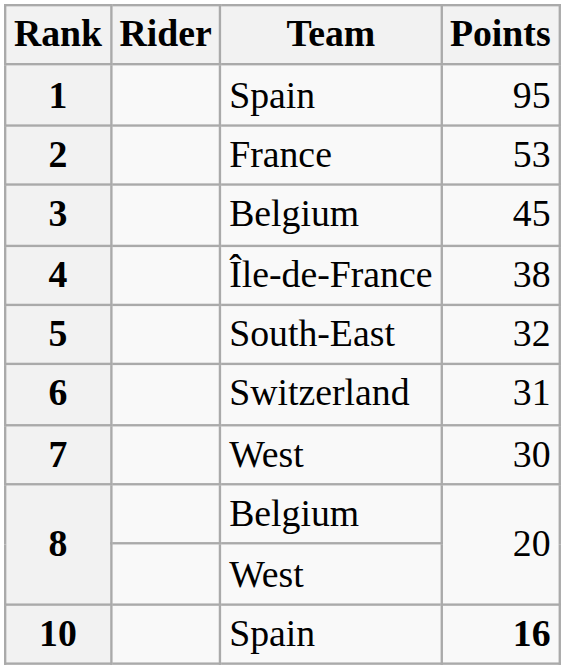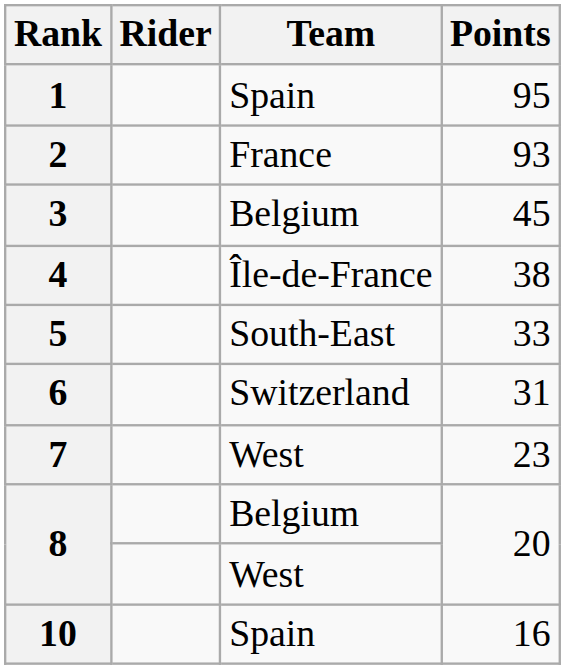2 | Points: 53 -> 93
5 | Points: 32 -> 33
7 | Points: 30 -> 23
10 | Points: bold -> normal
